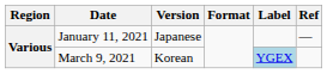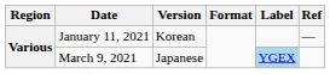January 11, 2021 | Version: Japanese -> Korean
March 9, 2021 | Version: Korean -> Japanese
